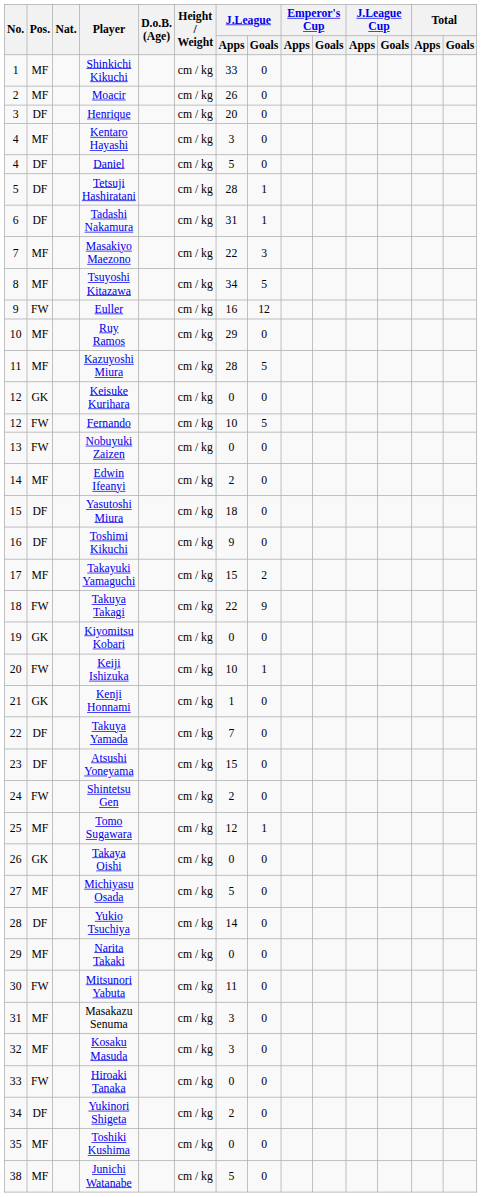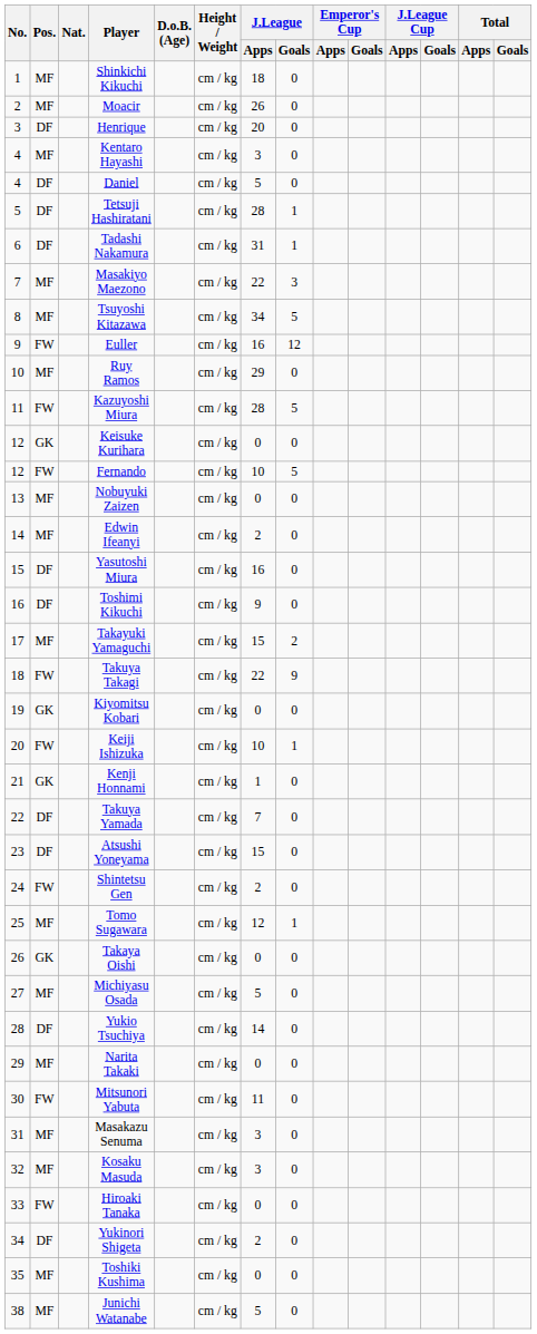Shinkichi Kikuchi | J.League / Apps: 33 -> 18
Kazuyoshi Miura | Pos.: MF -> FW
Nobuyuki Zaizen | Pos.: FW -> MF
Yasutoshi Miura | J.League / Apps: 18 -> 16
